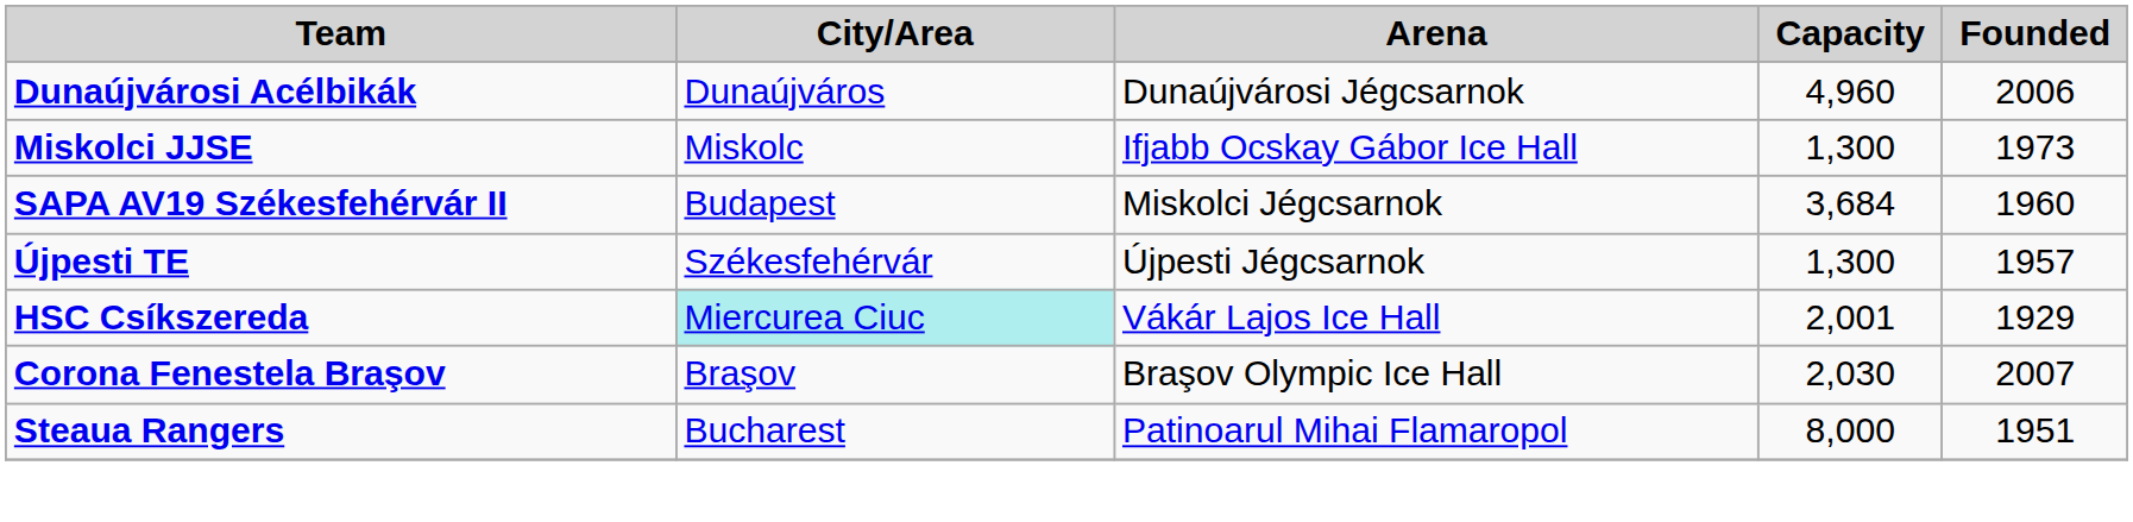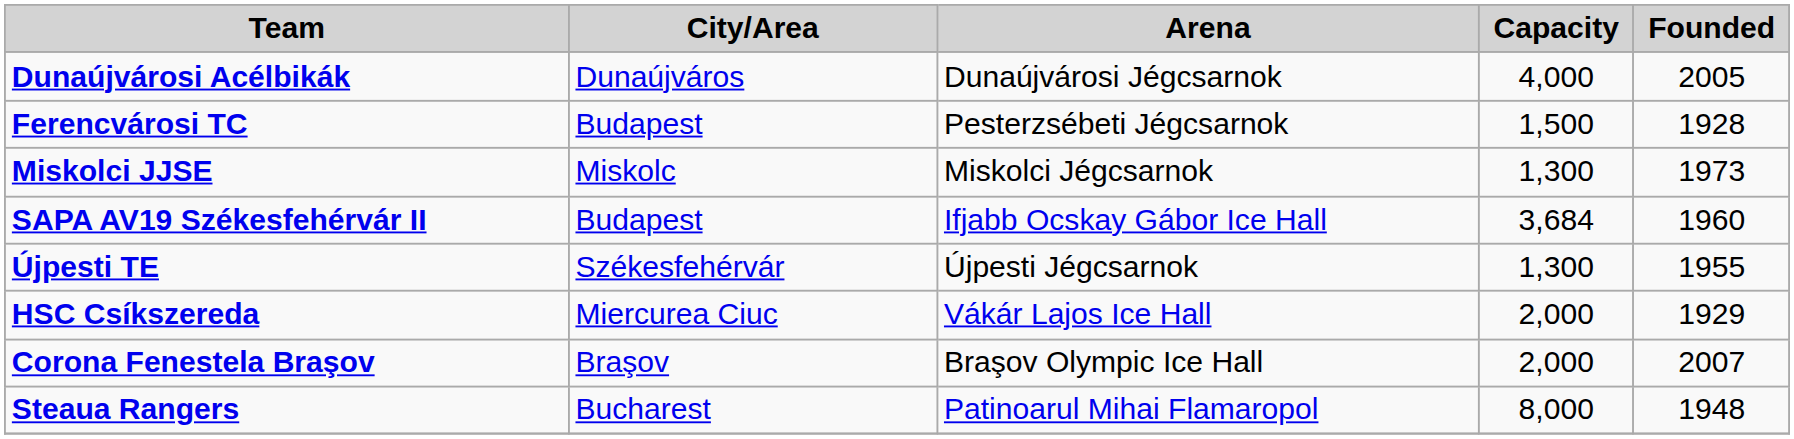Dunaújvárosi Acélbikák | Capacity: 4,960 -> 4,000
Dunaújvárosi Acélbikák | Founded: 2006 -> 2005
+ row: Ferencvárosi TC | Budapest | Pesterzsébeti Jégcsarnok | 1,500 | 1928
Miskolci JJSE | Arena: Ifjabb Ocskay Gábor Ice Hall -> Miskolci Jégcsarnok
SAPA AV19 Székesfehérvár II | Arena: Miskolci Jégcsarnok -> Ifjabb Ocskay Gábor Ice Hall
Újpesti TE | Founded: 1957 -> 1955
HSC Csíkszereda | City/Area: paleturquoise background -> no background
HSC Csíkszereda | Capacity: 2,001 -> 2,000
Corona Fenestela Braşov | Capacity: 2,030 -> 2,000
Steaua Rangers | Founded: 1951 -> 1948
